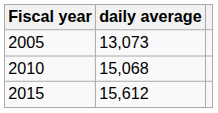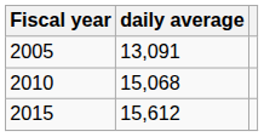2005 | daily average: 13,073 -> 13,091
